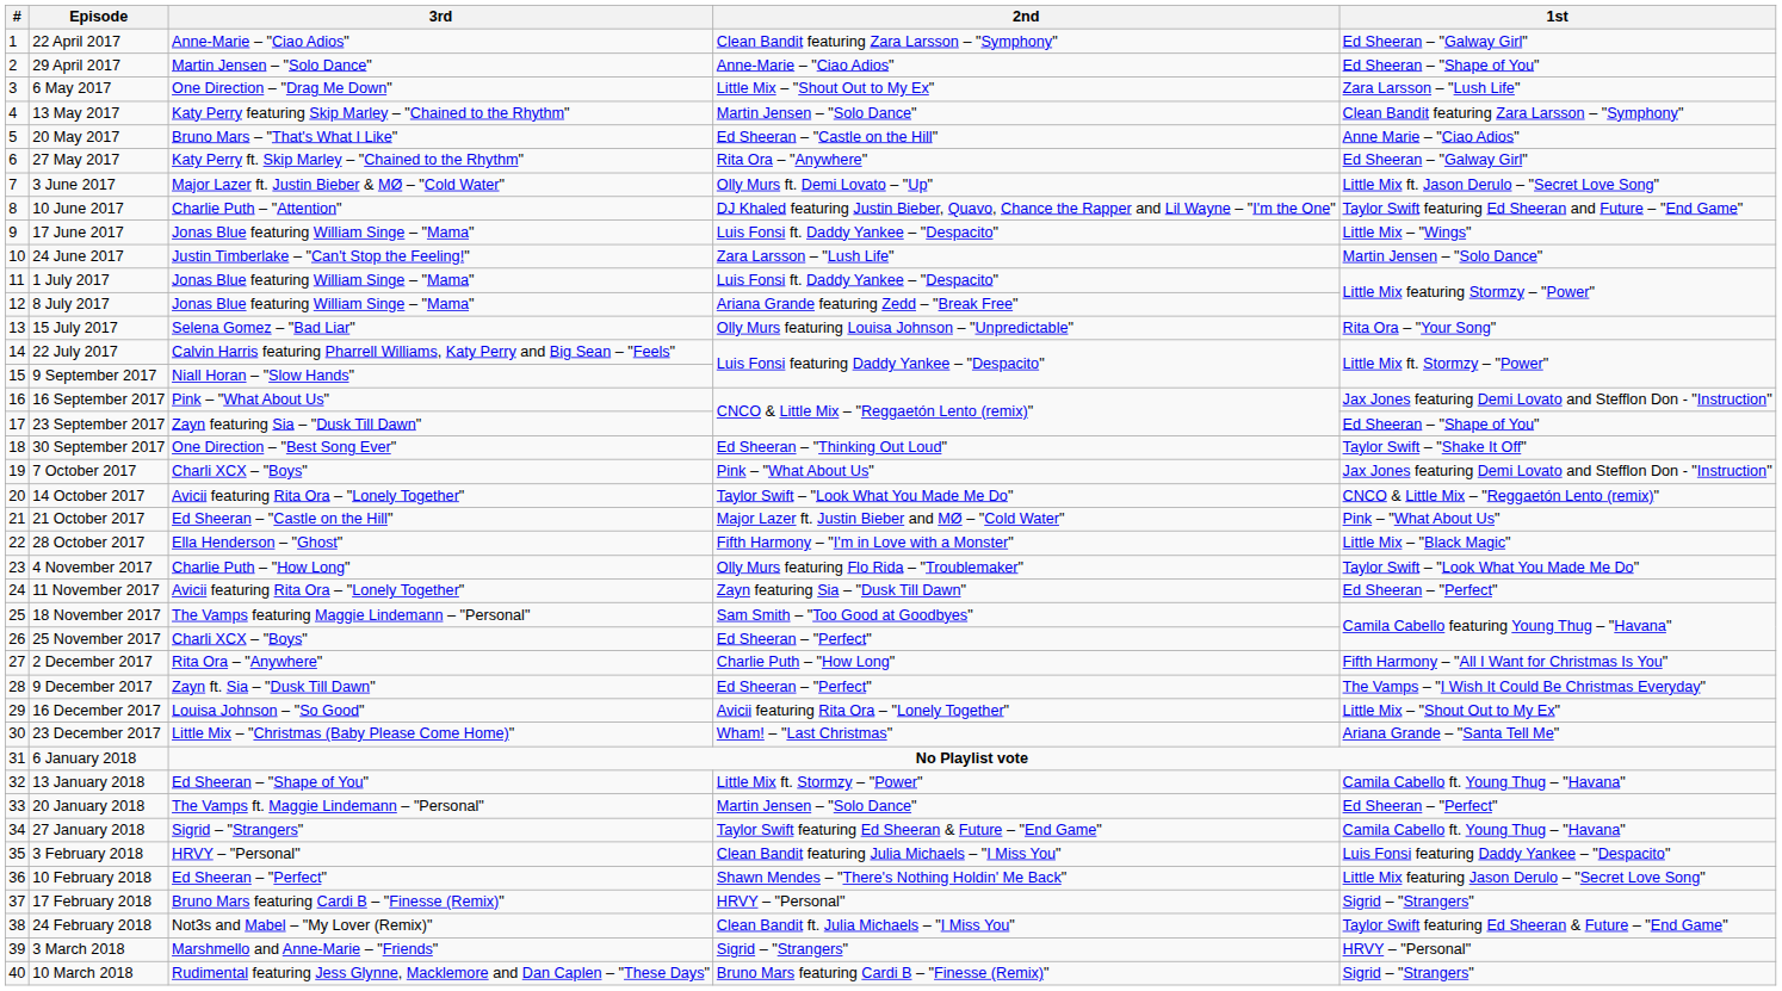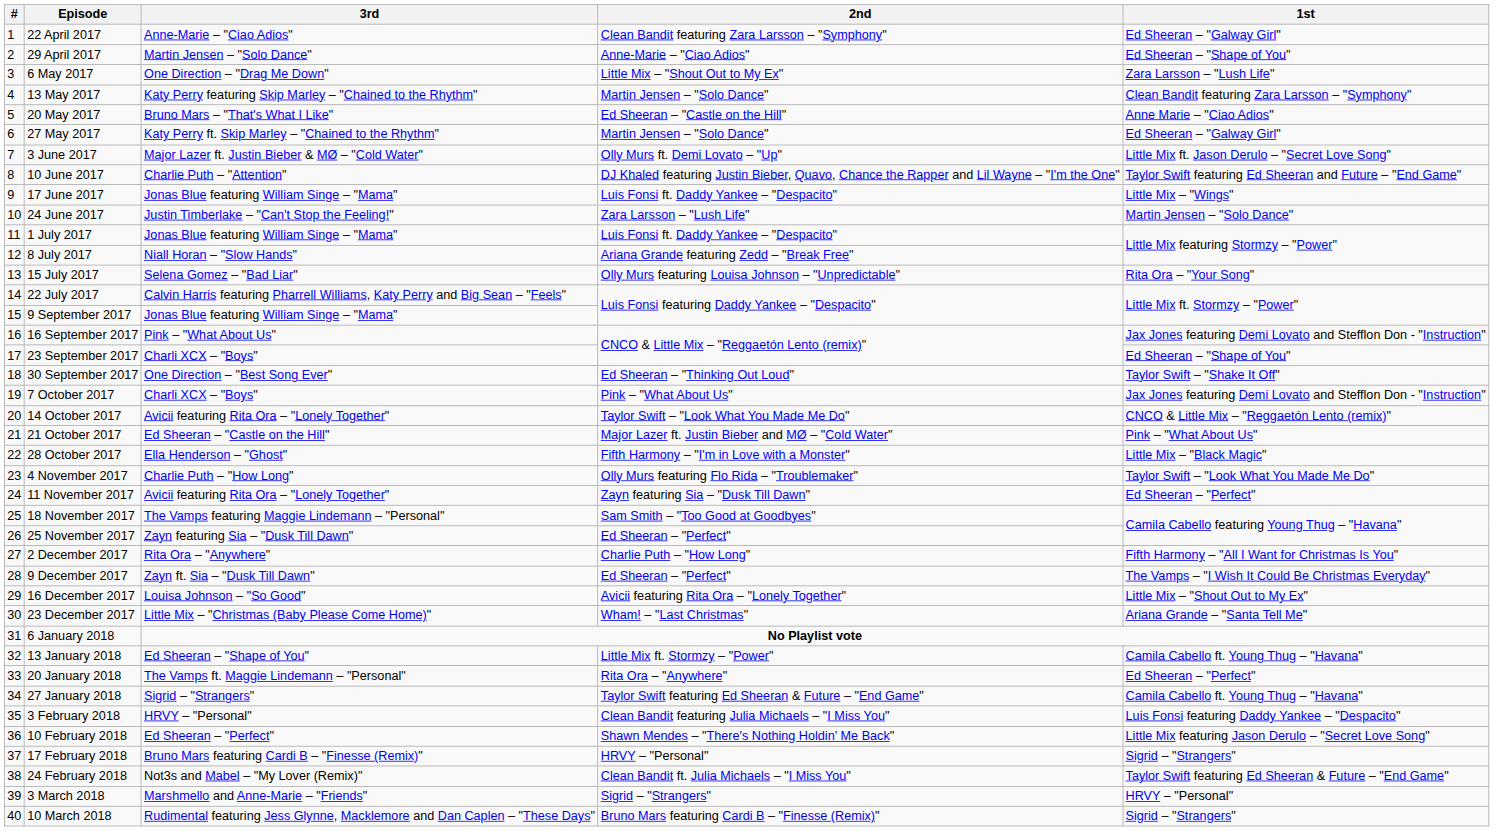27 May 2017 | 2nd: Rita Ora – "Anywhere" -> Martin Jensen – "Solo Dance"
8 July 2017 | 3rd: Jonas Blue featuring William Singe – "Mama" -> Niall Horan – "Slow Hands"
9 September 2017 | 3rd: Niall Horan – "Slow Hands" -> Jonas Blue featuring William Singe – "Mama"
23 September 2017 | 3rd: Zayn featuring Sia – "Dusk Till Dawn" -> Charli XCX – "Boys"
25 November 2017 | 3rd: Charli XCX – "Boys" -> Zayn featuring Sia – "Dusk Till Dawn"
20 January 2018 | 2nd: Martin Jensen – "Solo Dance" -> Rita Ora – "Anywhere"
